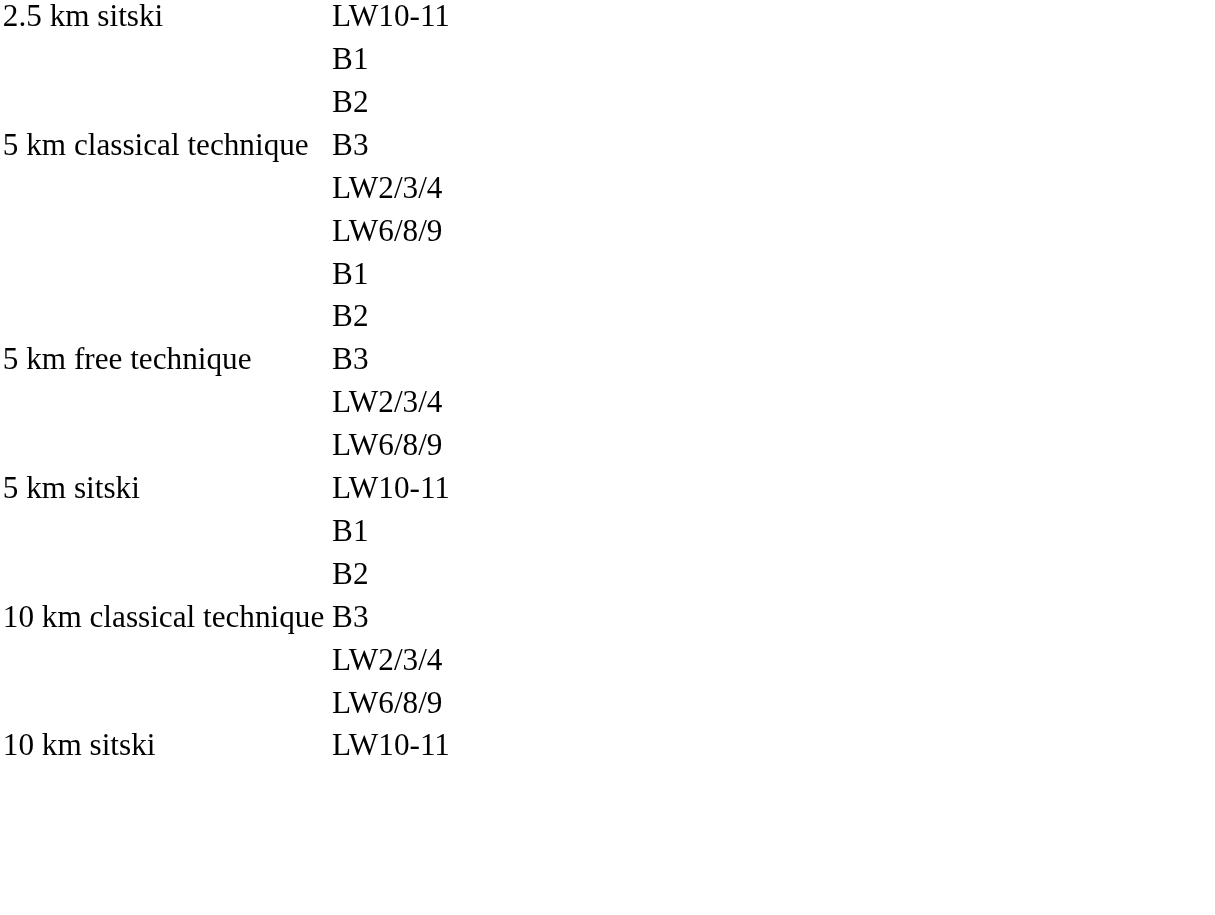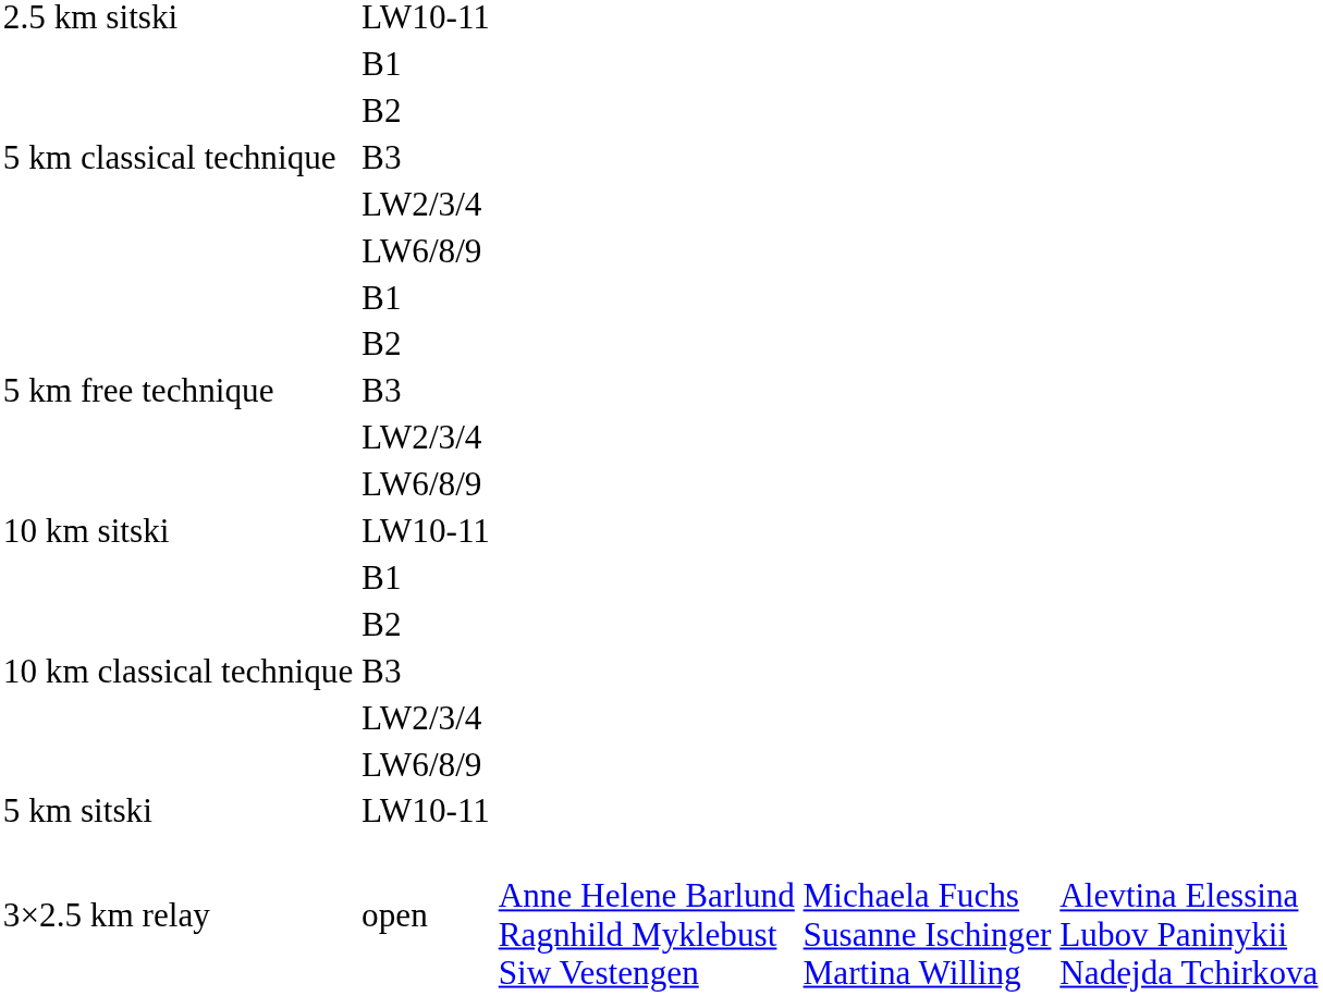rows swapped: 5 km sitski / LW10-11 <-> 10 km sitski / LW10-11
+ row: 3×2.5 km relay | open | Anne Helene Barlund Ragnhild Myklebust Siw Vestengen | Michaela Fuchs Susanne Ischinger Martina Willing | Alevtina Elessina Lubov Paninykii Nadejda Tchirkova
